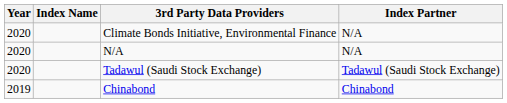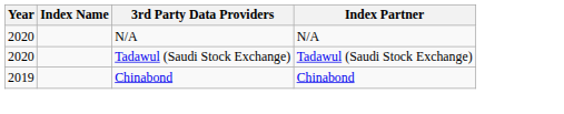- row: 2020 | Climate Bonds Initiative, Environmental Finance | N/A
